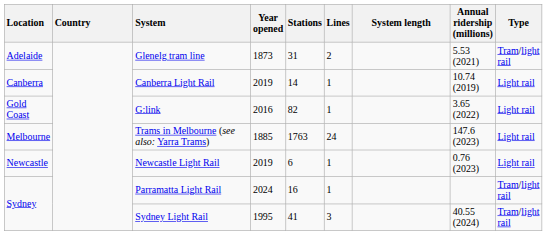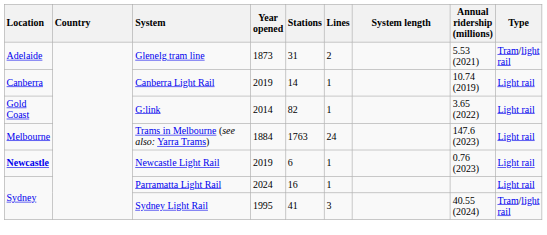G:link | Year opened: 2016 -> 2014
Trams in Melbourne (see also: Yarra Trams) | Year opened: 1885 -> 1884
Newcastle Light Rail | Location: normal -> bold
Parramatta Light Rail | Type: Tram/light rail -> Light rail
